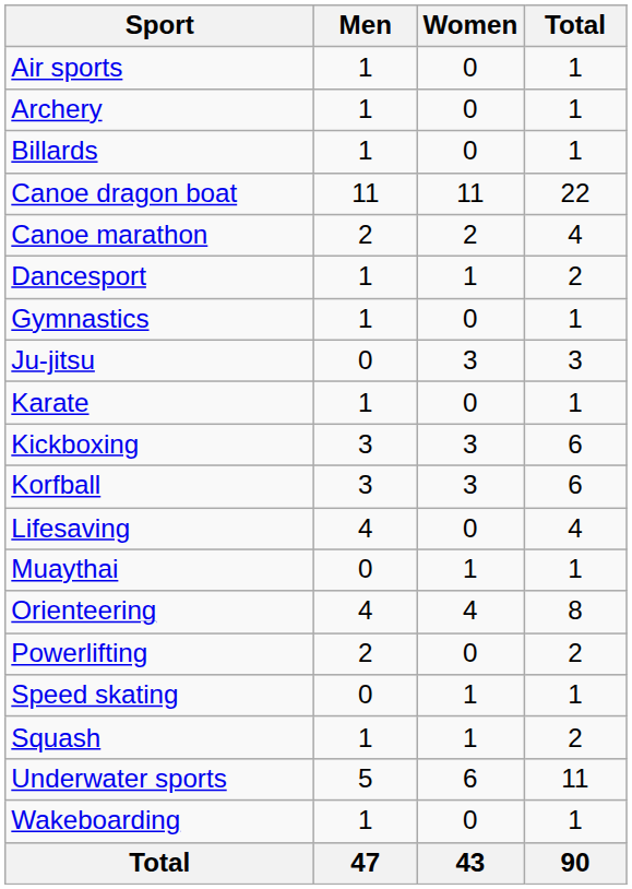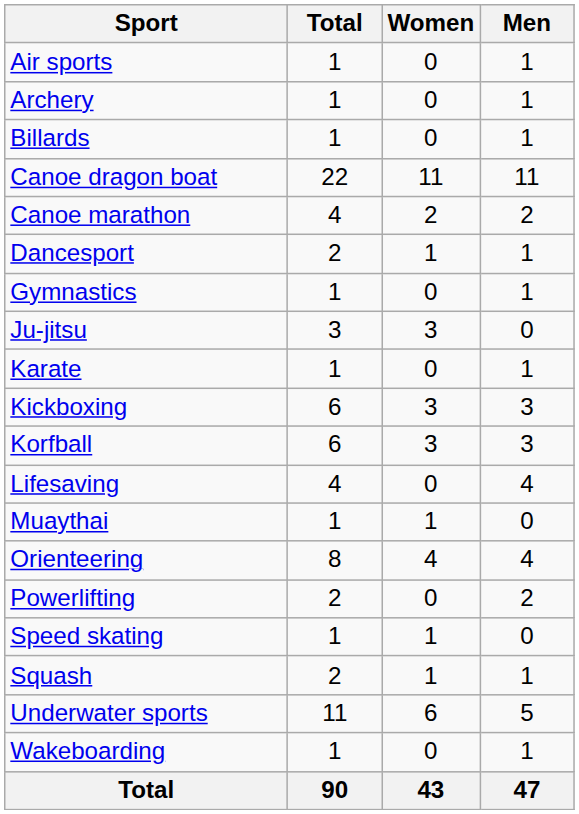columns swapped: Men <-> Total
